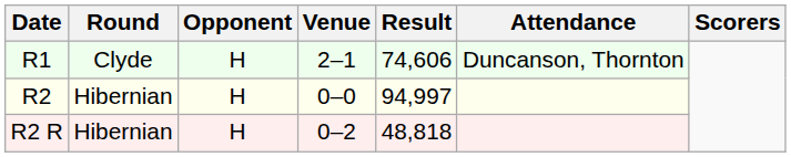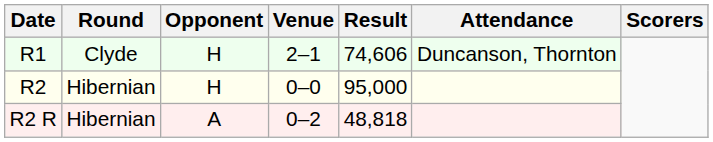R2 | Result: 94,997 -> 95,000
R2 R | Opponent: H -> A
